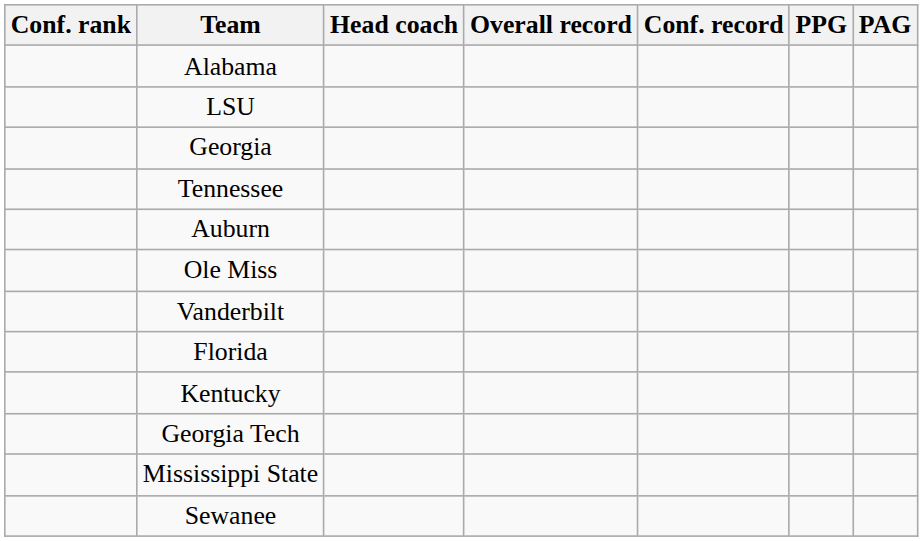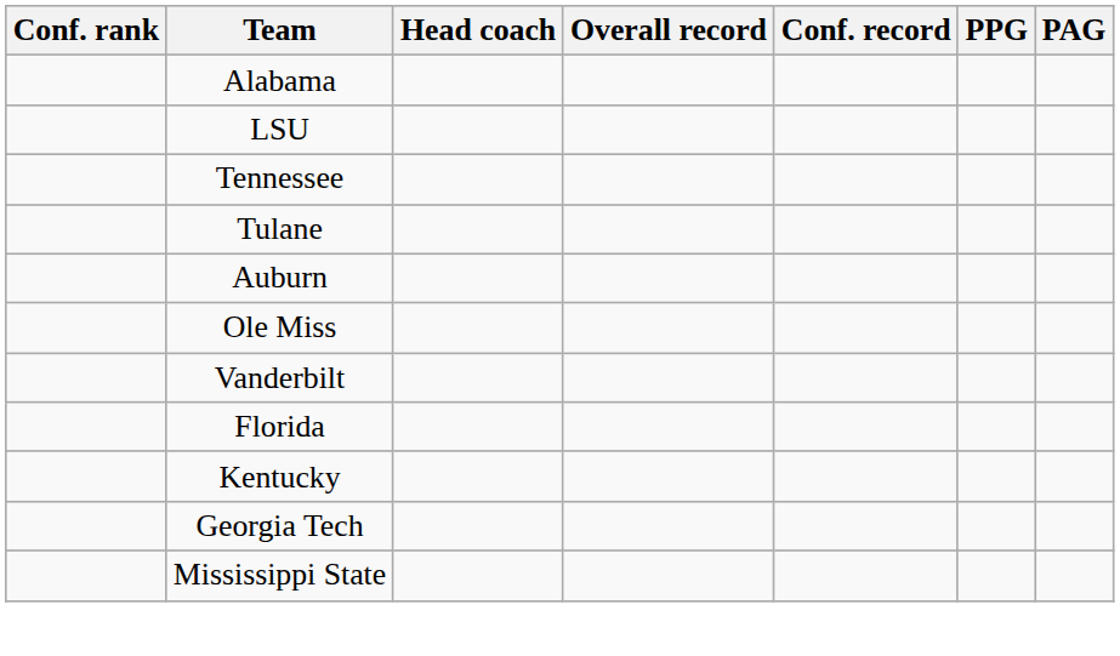- row: Georgia
+ row: Tulane
- row: Sewanee
